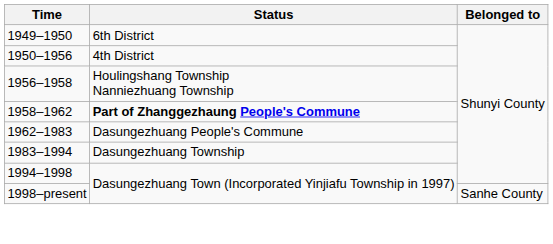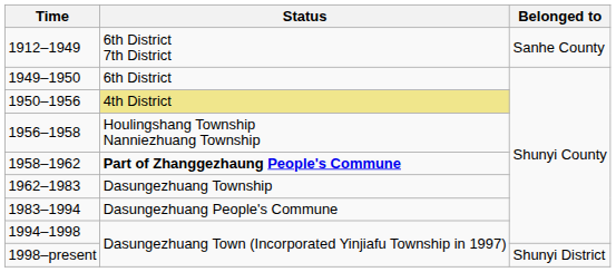+ row: 1912–1949 | 6th District 7th District | Sanhe County
1950–1956 | Status: no background -> khaki background
1962–1983 | Status: Dasungezhuang People's Commune -> Dasungezhuang Township
1983–1994 | Status: Dasungezhuang Township -> Dasungezhuang People's Commune
1998–present | Belonged to: Sanhe County -> Shunyi District
